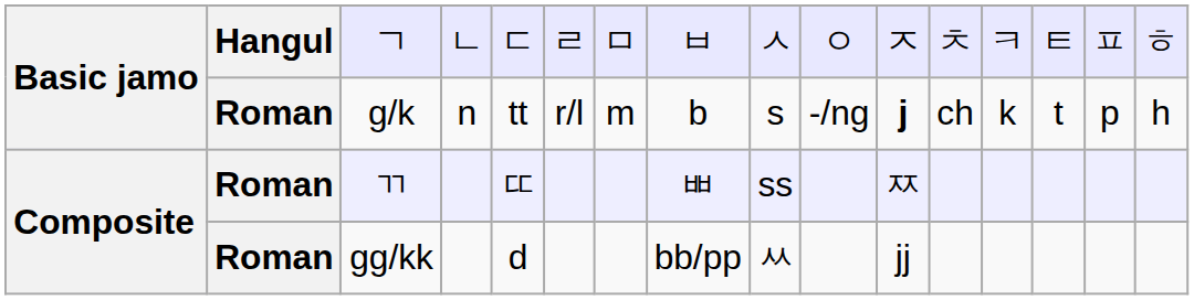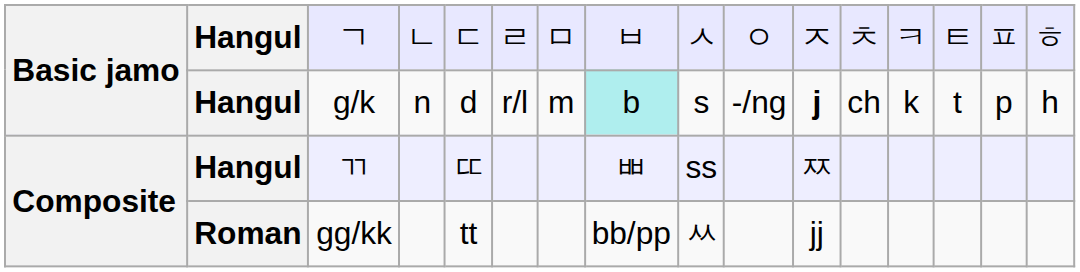g/k | column 2: Roman -> Hangul
g/k | column 5: tt -> d
g/k | column 8: no background -> paleturquoise background
ㄲ | column 2: Roman -> Hangul
gg/kk | column 5: d -> tt
